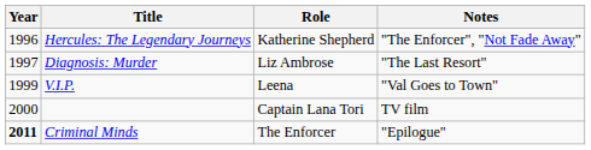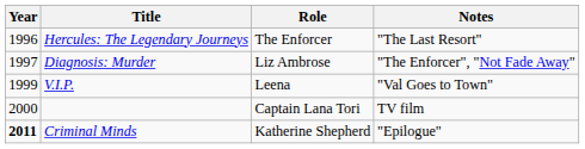Hercules: The Legendary Journeys | Role: Katherine Shepherd -> The Enforcer
Hercules: The Legendary Journeys | Notes: "The Enforcer", "Not Fade Away" -> "The Last Resort"
Diagnosis: Murder | Notes: "The Last Resort" -> "The Enforcer", "Not Fade Away"
Criminal Minds | Role: The Enforcer -> Katherine Shepherd
